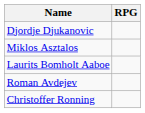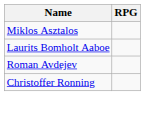- row: Djordje Djukanovic
